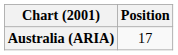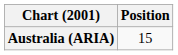Australia (ARIA) | Position: 17 -> 15
